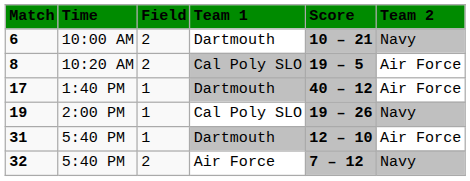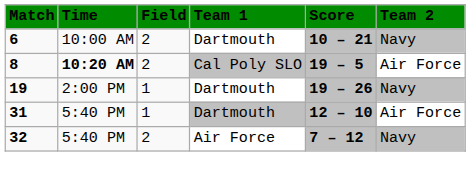8 | Time: normal -> bold
- row: 17 | 1:40 PM | 1 | Dartmouth | 40 – 12 | Air Force
19 | Team 1: Cal Poly SLO -> Dartmouth
